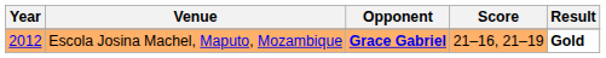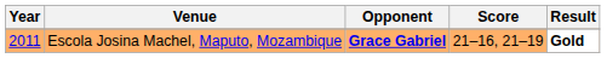Escola Josina Machel, Maputo, Mozambique | Year: 2012 -> 2011
